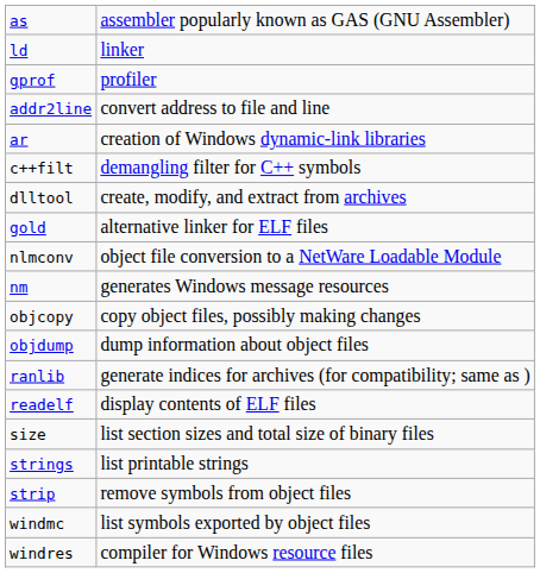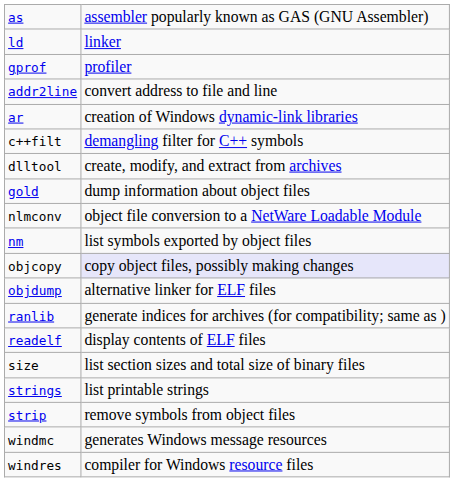gold | column 2: alternative linker for ELF files -> dump information about object files
nm | column 2: generates Windows message resources -> list symbols exported by object files
objcopy | column 2: no background -> lavender background
objdump | column 2: dump information about object files -> alternative linker for ELF files
windmc | column 2: list symbols exported by object files -> generates Windows message resources
